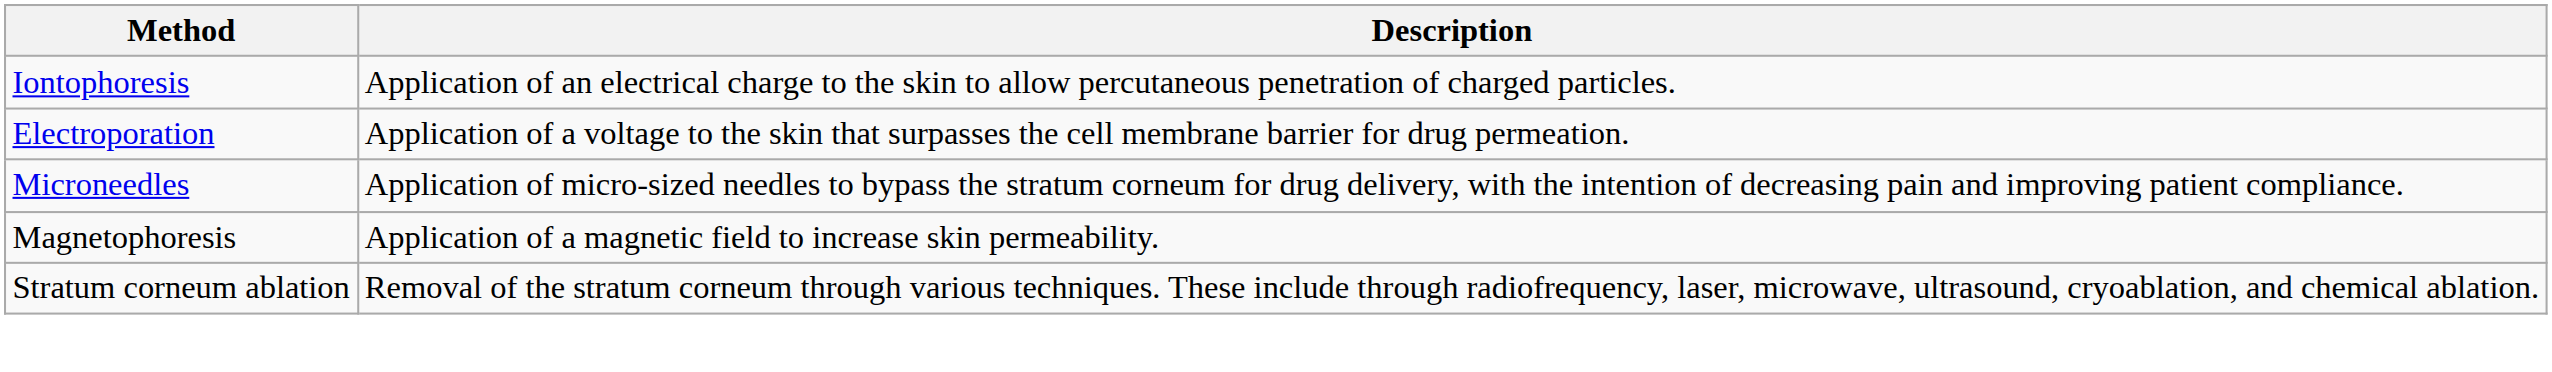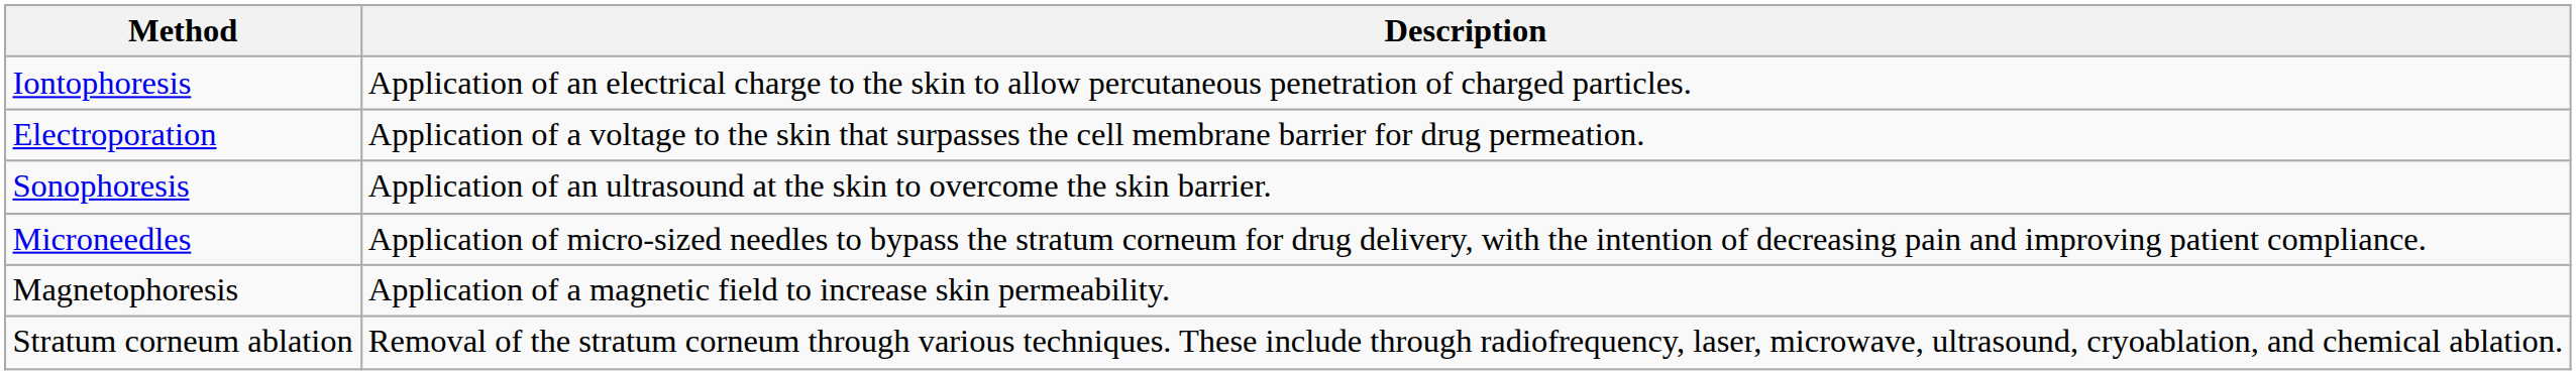+ row: Sonophoresis | Application of an ultrasound at the skin to overcome the skin barrier.
